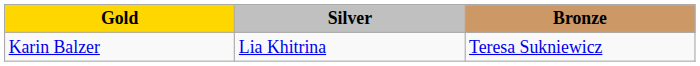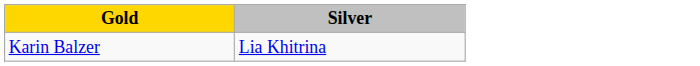- column: Bronze | Teresa Sukniewicz
